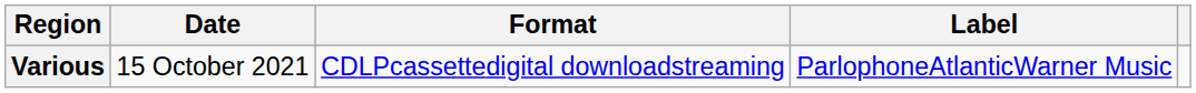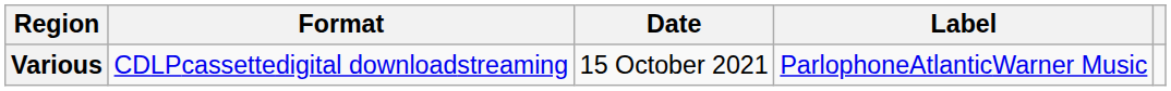columns swapped: Date <-> Format
